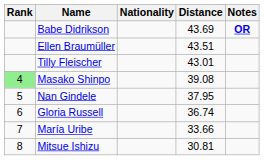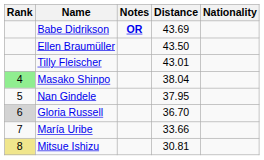columns swapped: Nationality <-> Notes
Ellen Braumüller | Distance: 43.51 -> 43.50
Masako Shinpo | Distance: 39.08 -> 38.04
Gloria Russell | Rank: no background -> lightgrey background
Gloria Russell | Distance: 36.74 -> 36.70
Mitsue Ishizu | Rank: no background -> khaki background
